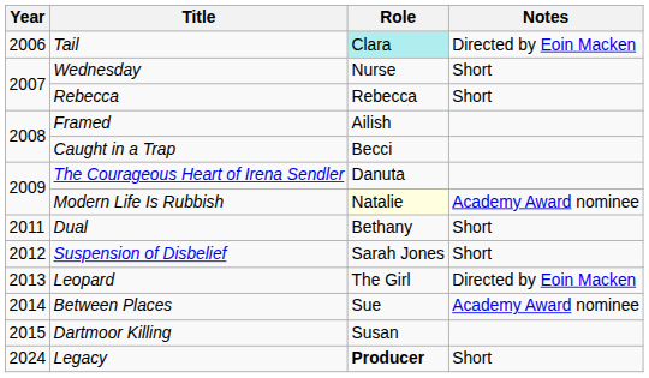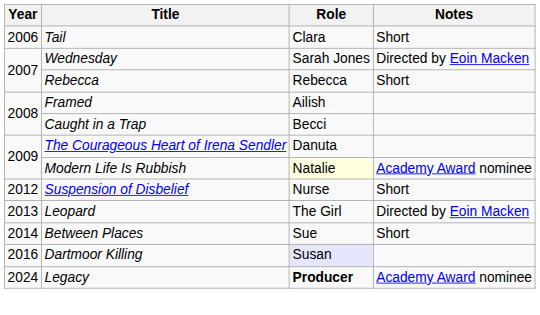Tail | Role: paleturquoise background -> no background
Tail | Notes: Directed by Eoin Macken -> Short
Wednesday | Role: Nurse -> Sarah Jones
Wednesday | Notes: Short -> Directed by Eoin Macken
- row: 2011 | Dual | Bethany | Short
Suspension of Disbelief | Role: Sarah Jones -> Nurse
Between Places | Notes: Academy Award nominee -> Short
Dartmoor Killing | Year: 2015 -> 2016
Dartmoor Killing | Role: no background -> lavender background
Legacy | Notes: Short -> Academy Award nominee
